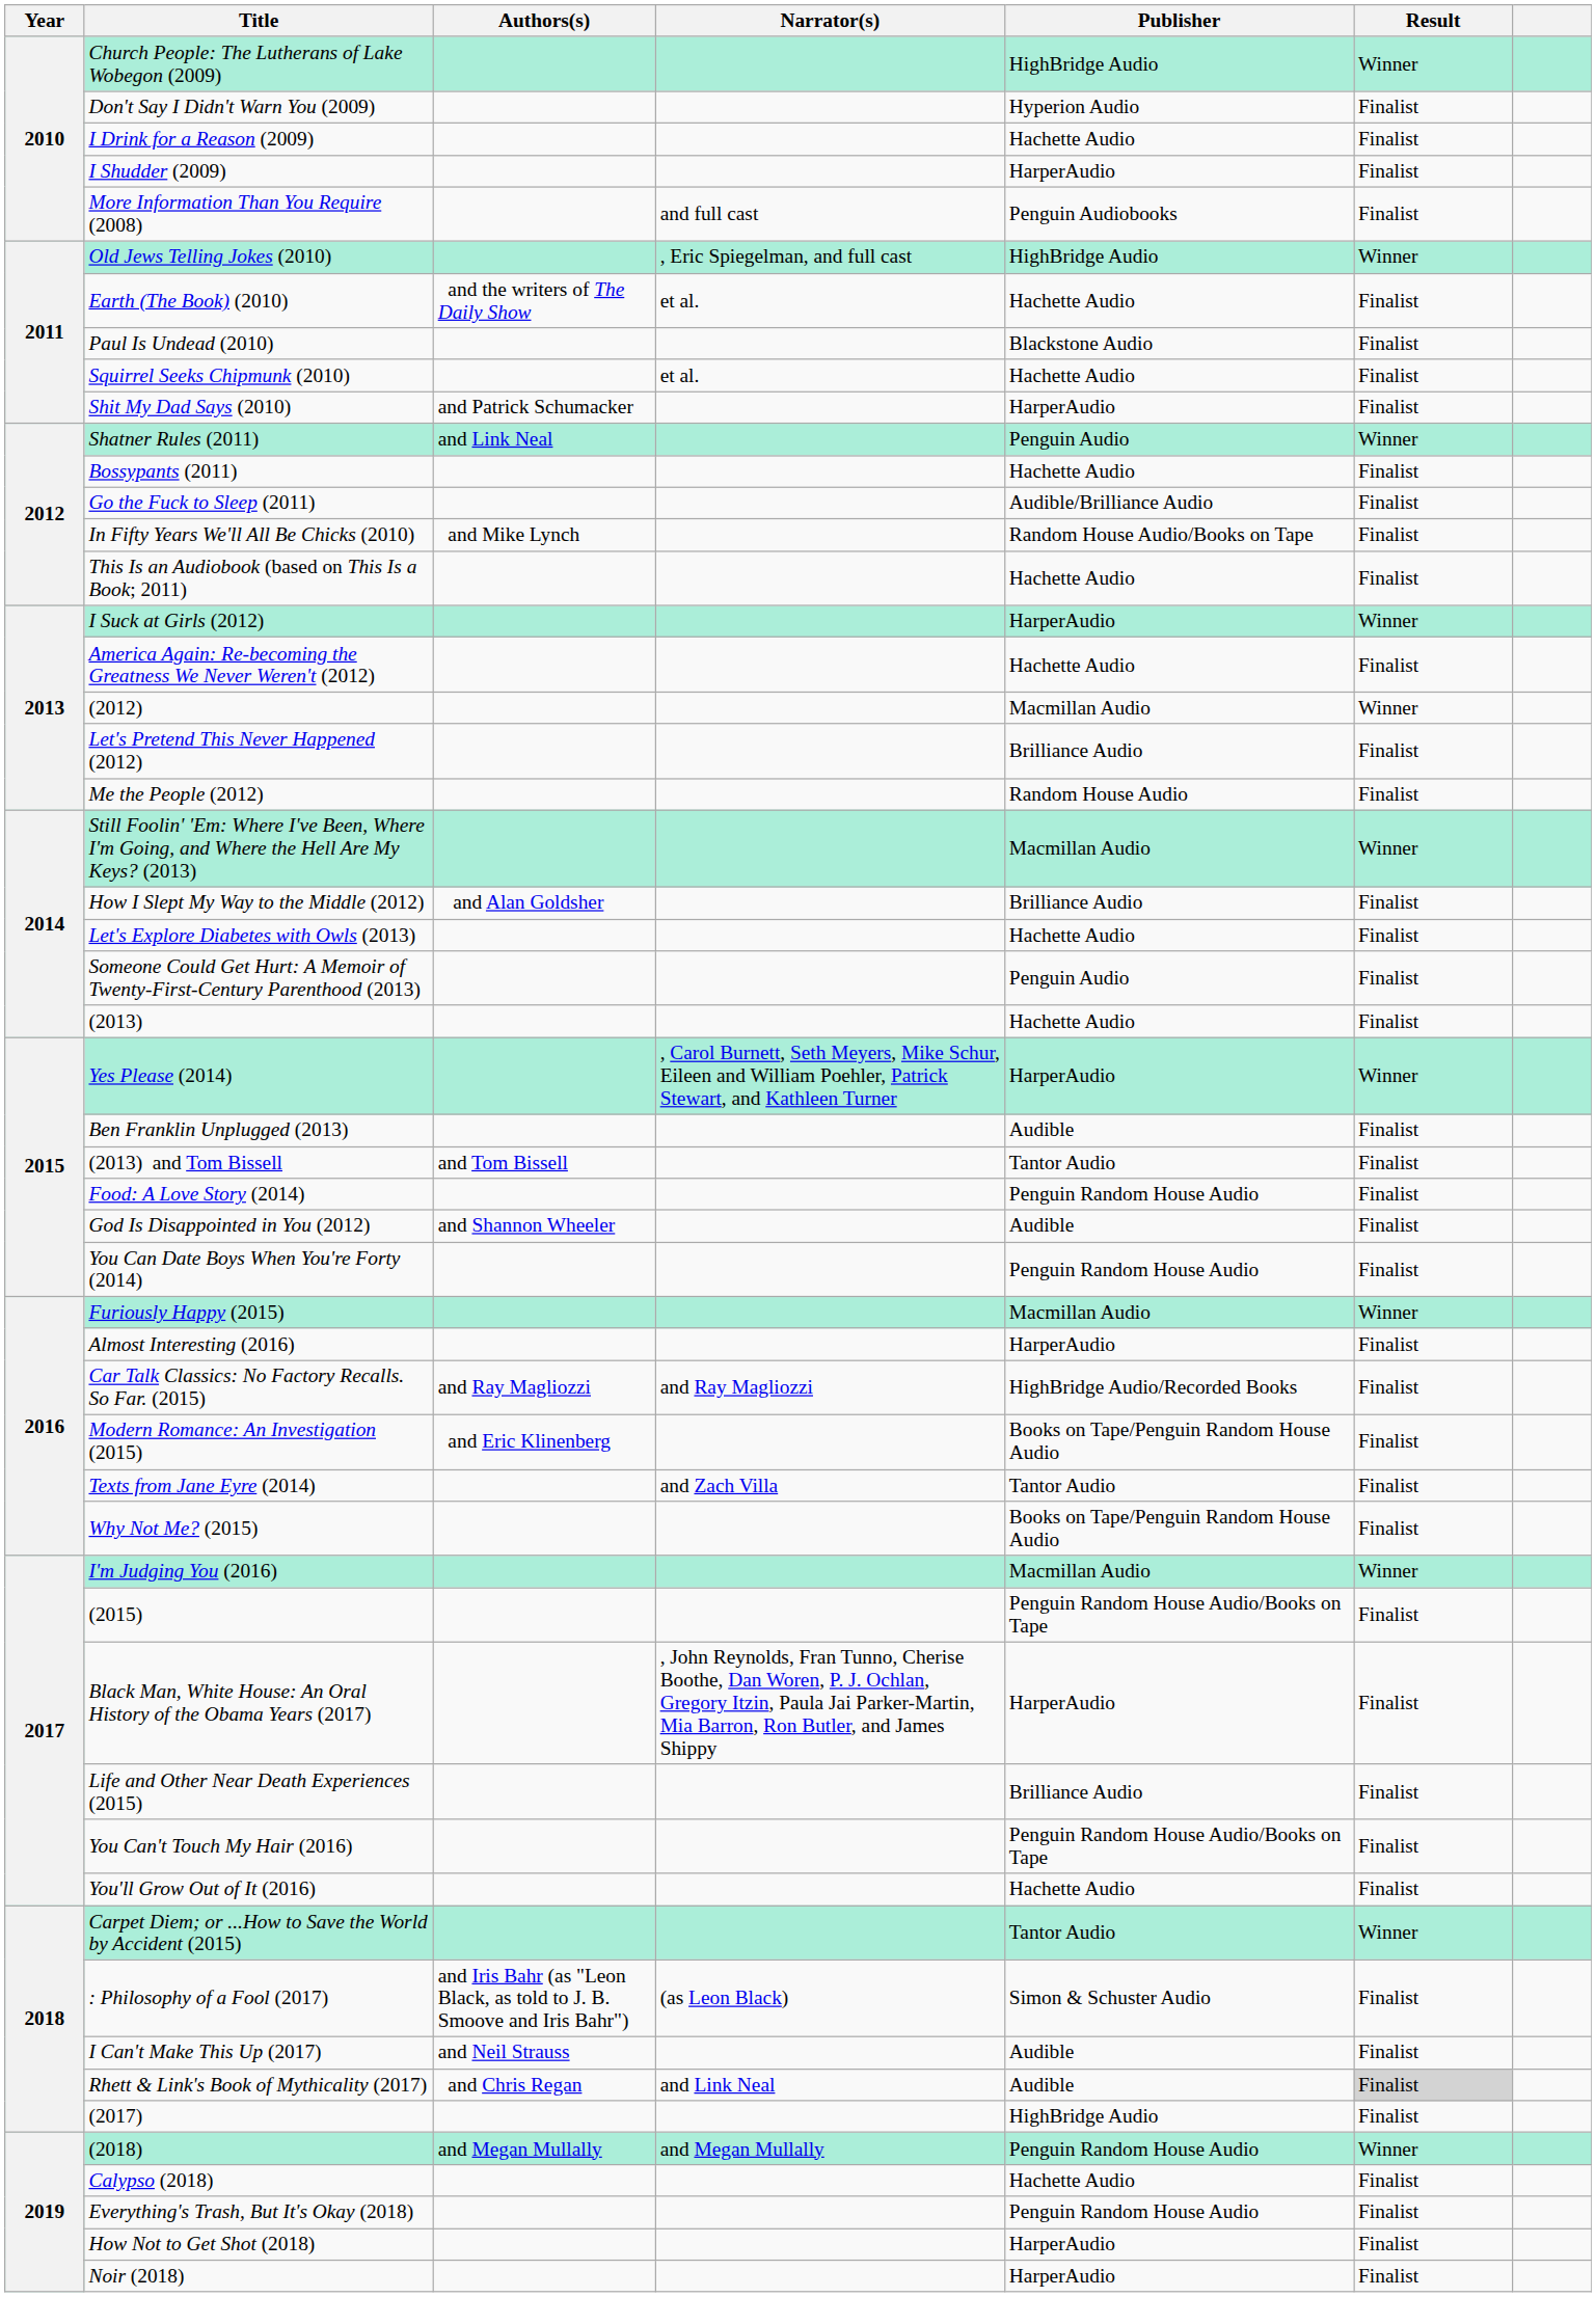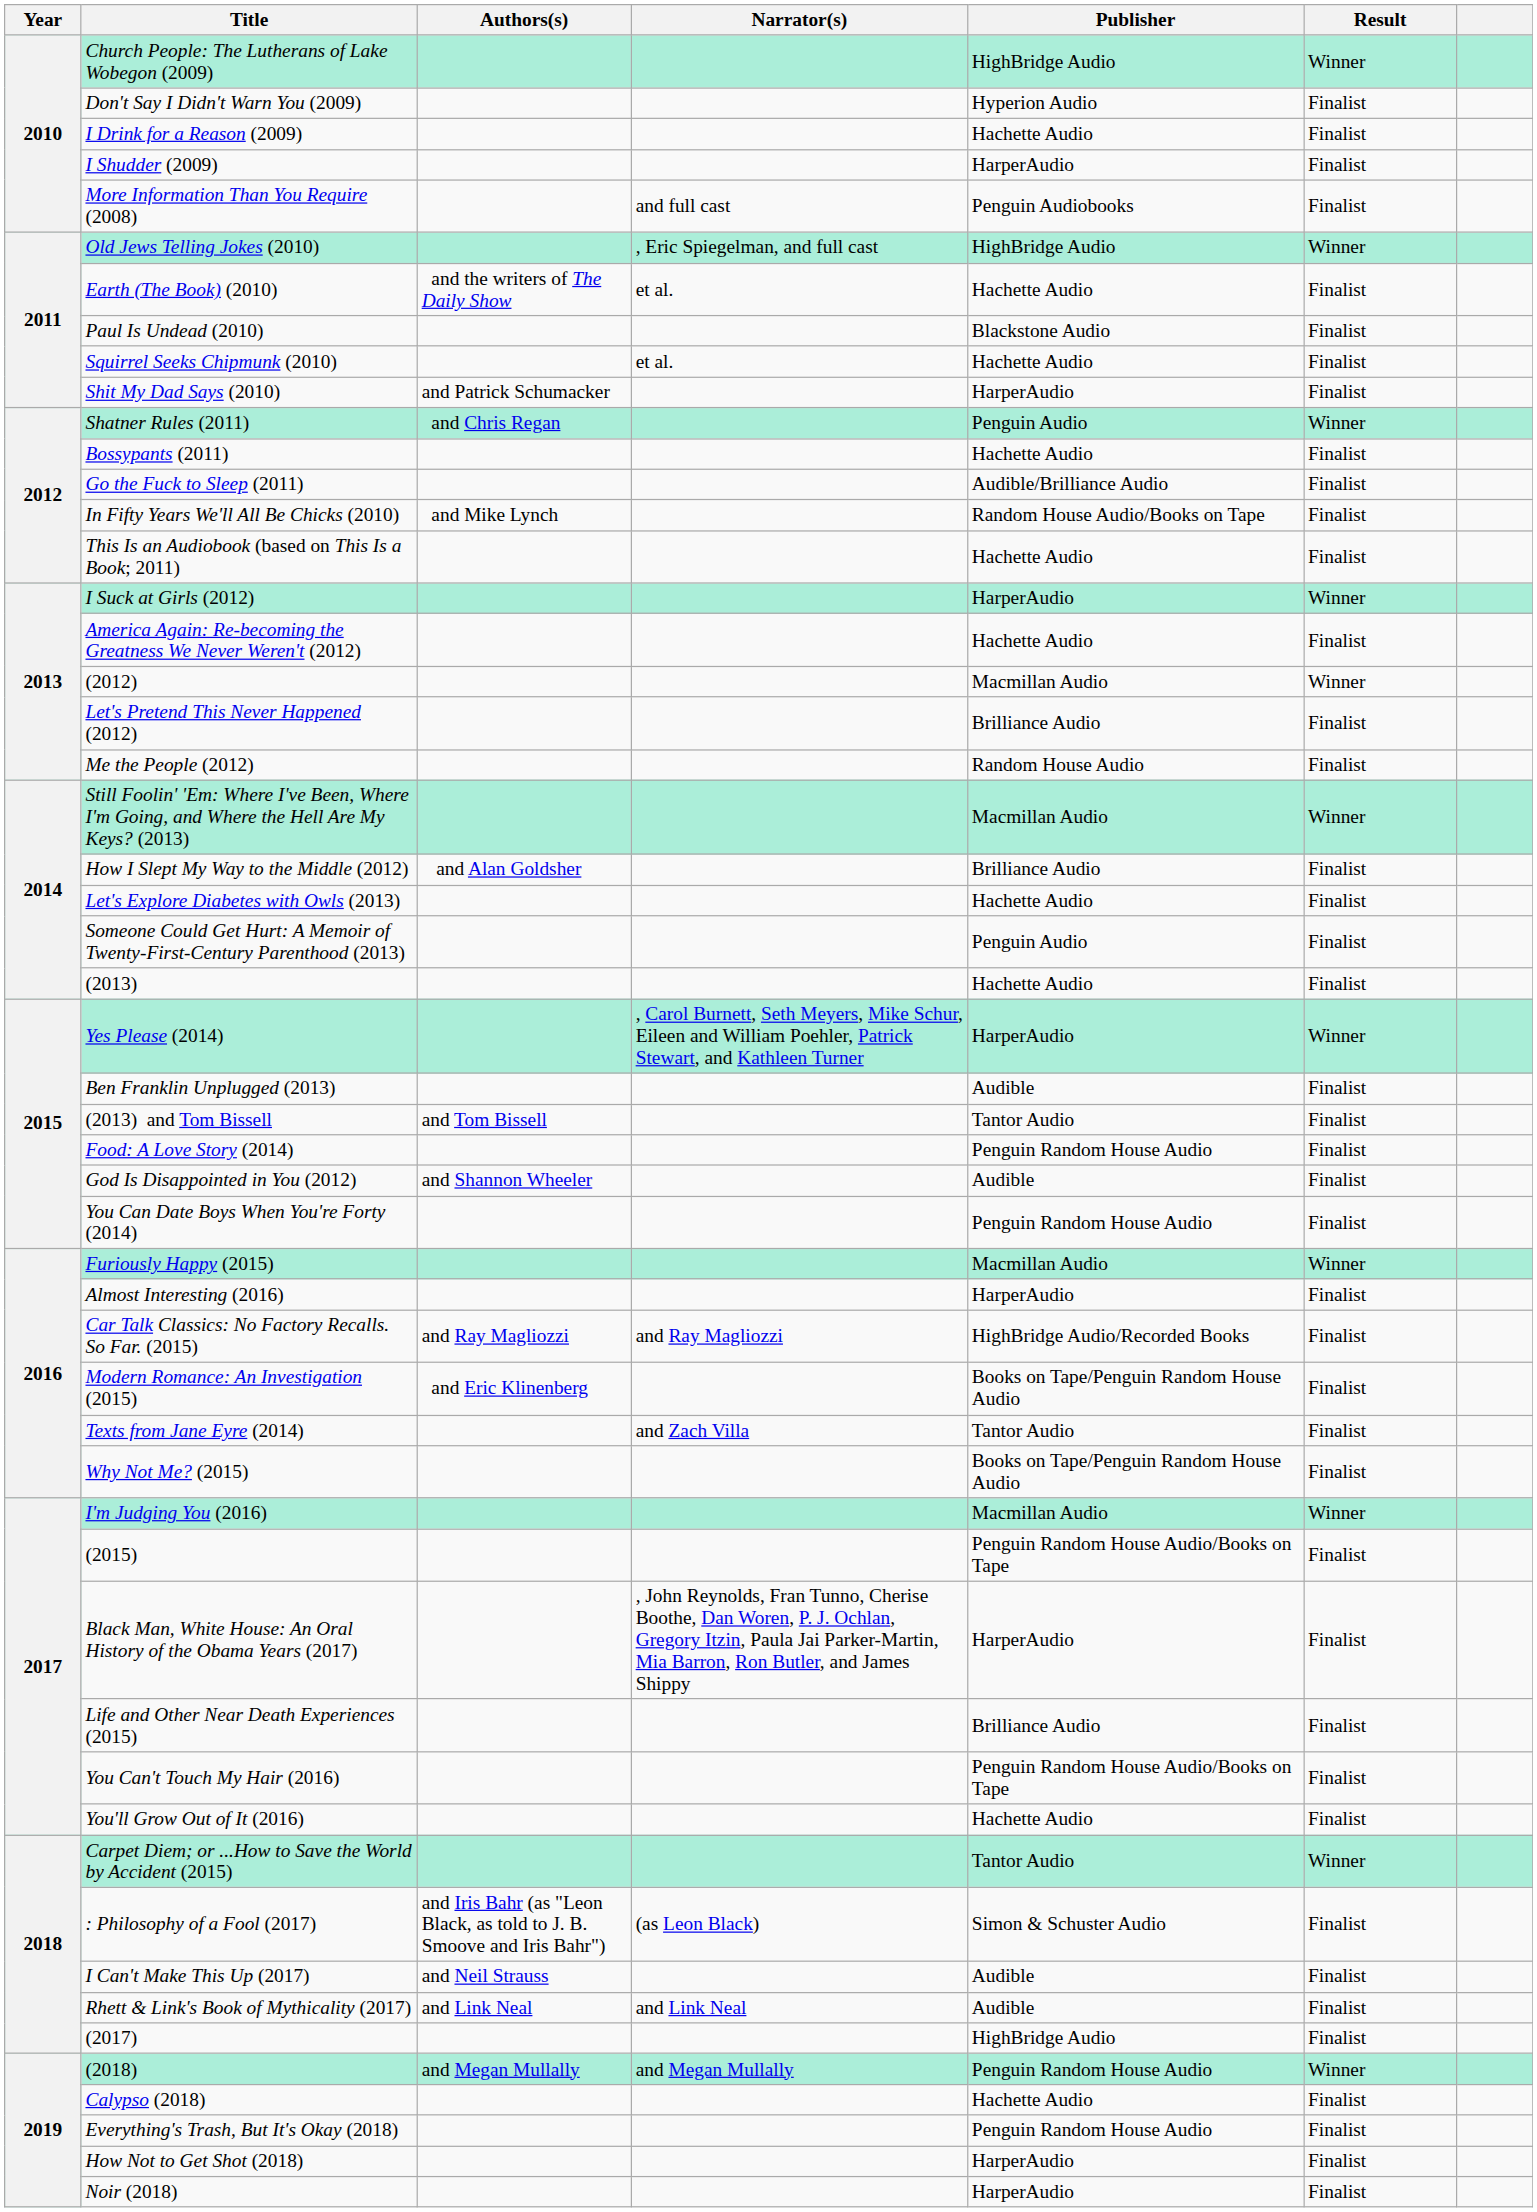Shatner Rules (2011) | Authors(s): and Link Neal -> and Chris Regan
Rhett & Link's Book of Mythicality (2017) | Authors(s): and Chris Regan -> and Link Neal
Rhett & Link's Book of Mythicality (2017) | Result: lightgrey background -> no background
